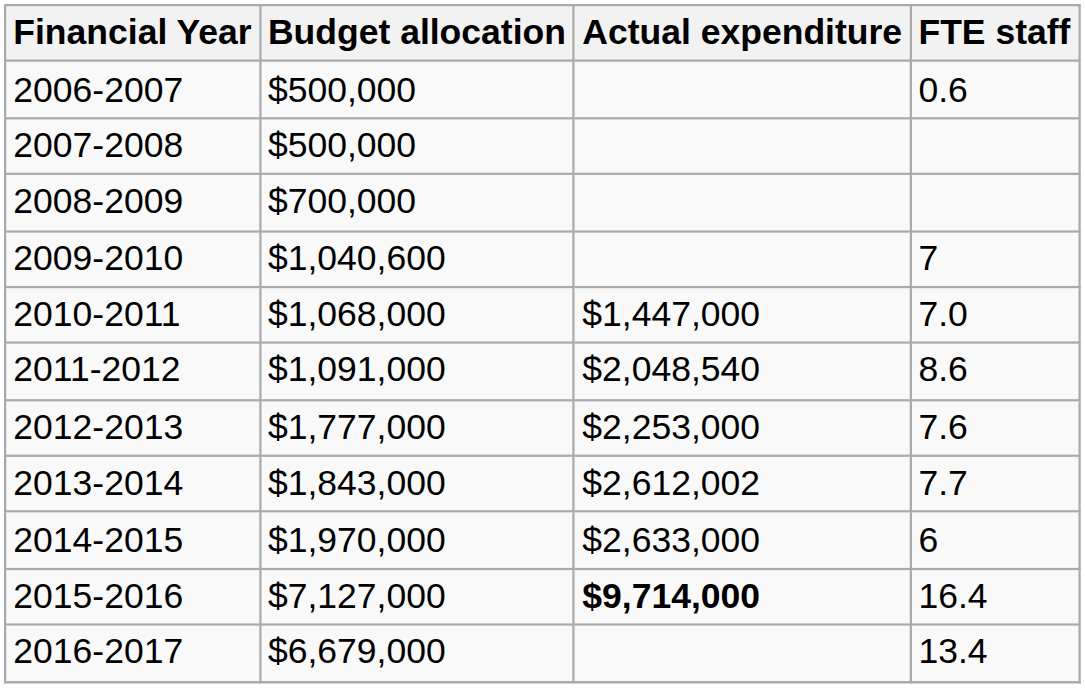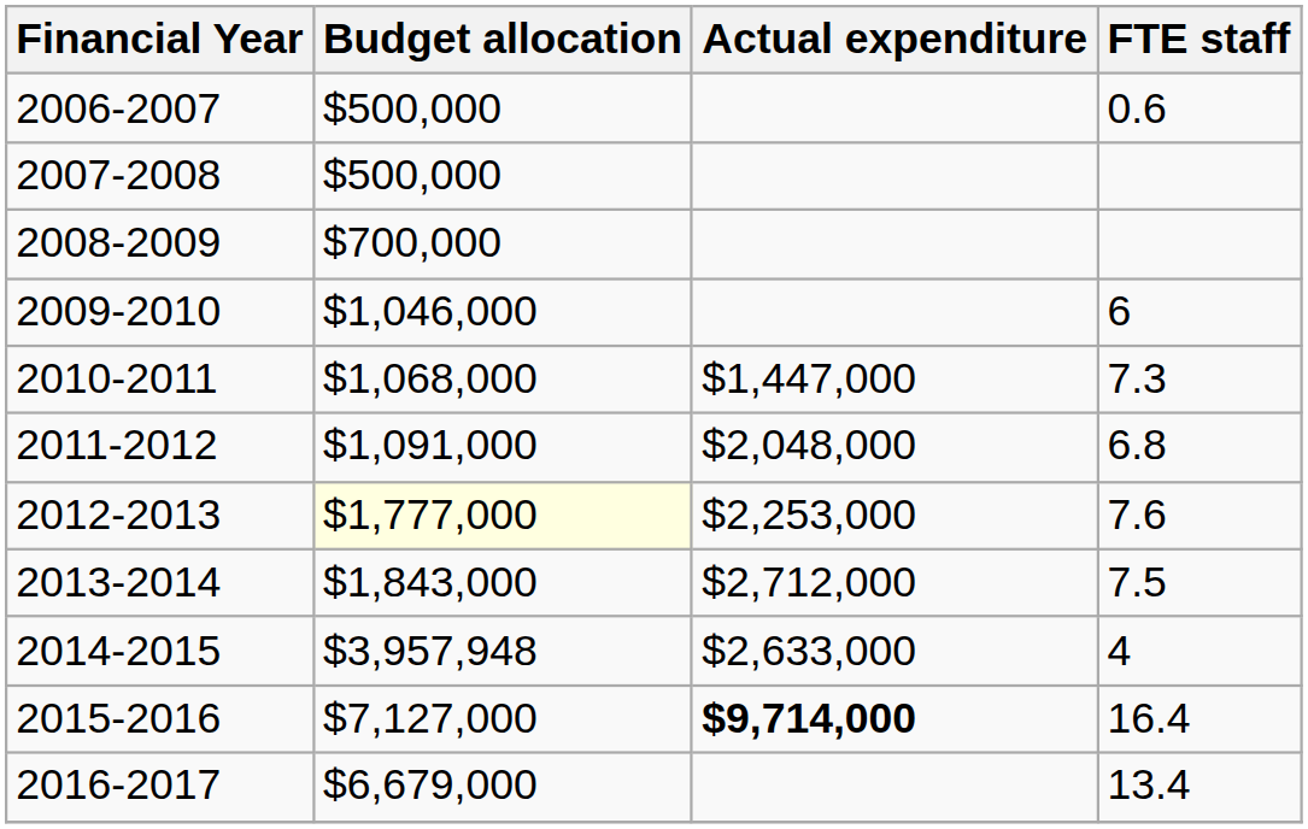2009-2010 | Budget allocation: $1,040,600 -> $1,046,000
2009-2010 | FTE staff: 7 -> 6
2010-2011 | FTE staff: 7.0 -> 7.3
2011-2012 | Actual expenditure: $2,048,540 -> $2,048,000
2011-2012 | FTE staff: 8.6 -> 6.8
2012-2013 | Budget allocation: no background -> lightyellow background
2013-2014 | Actual expenditure: $2,612,002 -> $2,712,000
2013-2014 | FTE staff: 7.7 -> 7.5
2014-2015 | Budget allocation: $1,970,000 -> $3,957,948
2014-2015 | FTE staff: 6 -> 4
